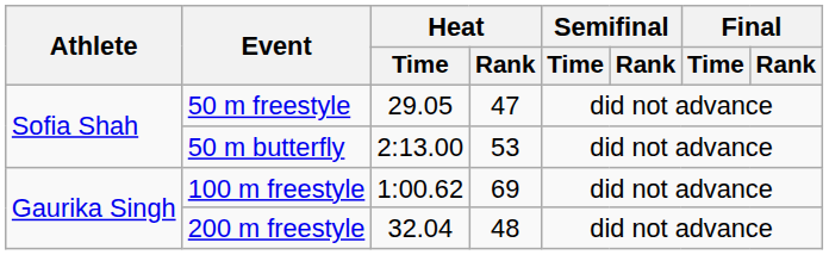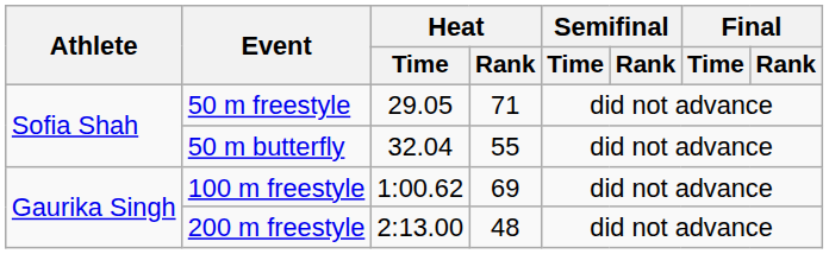50 m freestyle | Heat / Rank: 47 -> 71
50 m butterfly | Heat / Time: 2:13.00 -> 32.04
50 m butterfly | Heat / Rank: 53 -> 55
200 m freestyle | Heat / Time: 32.04 -> 2:13.00
